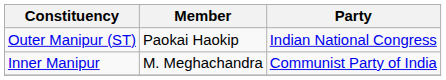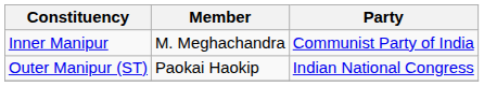rows swapped: Inner Manipur <-> Outer Manipur (ST)
